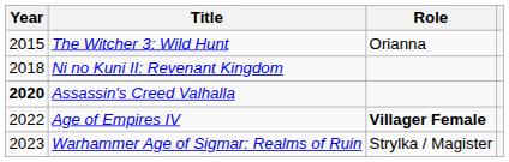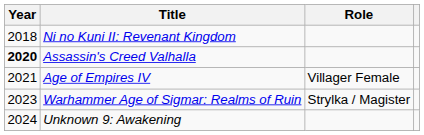- row: 2015 | The Witcher 3: Wild Hunt | Orianna
Age of Empires IV | Year: 2022 -> 2021
Age of Empires IV | Role: bold -> normal
+ row: 2024 | Unknown 9: Awakening
